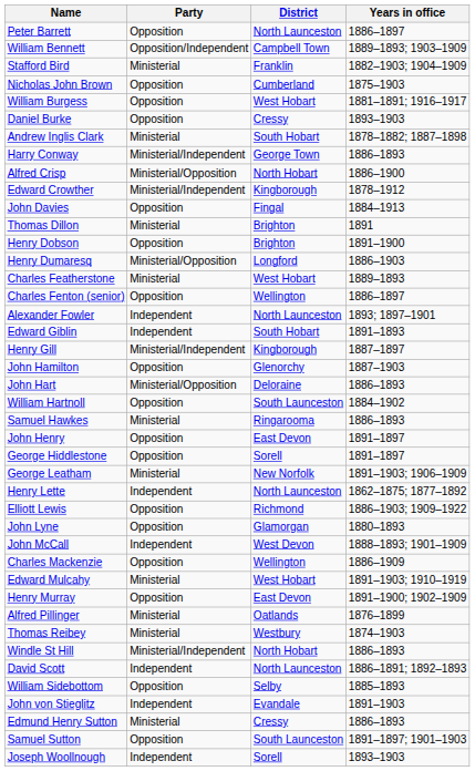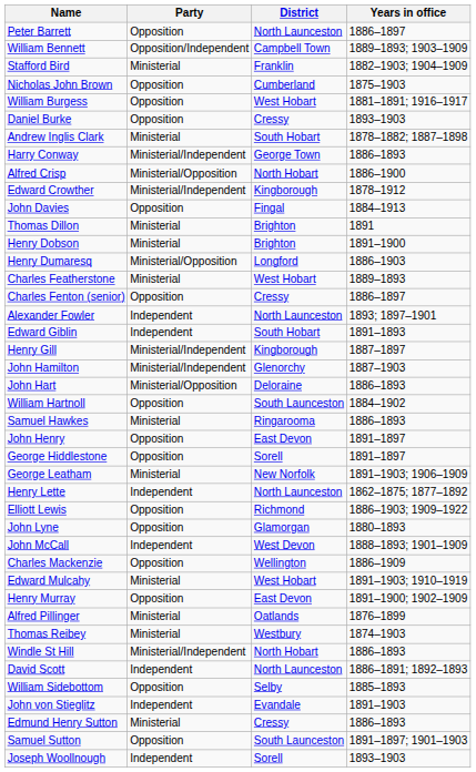Henry Dobson | Party: Opposition -> Ministerial
Charles Fenton (senior) | District: Wellington -> Cressy
John Hamilton | Party: Opposition -> Ministerial/Independent
